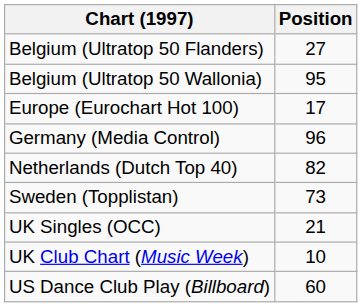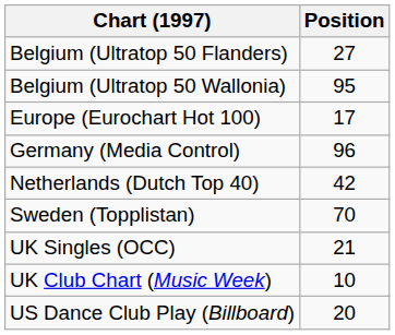Netherlands (Dutch Top 40) | Position: 82 -> 42
Sweden (Topplistan) | Position: 73 -> 70
US Dance Club Play (Billboard) | Position: 60 -> 20
